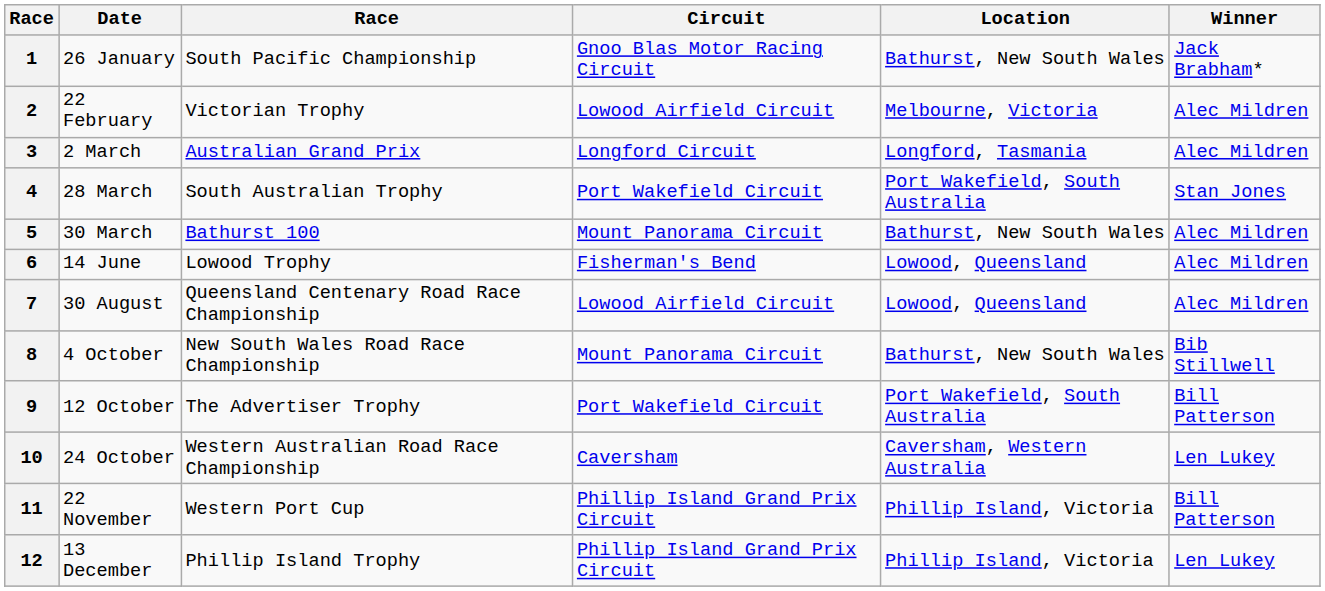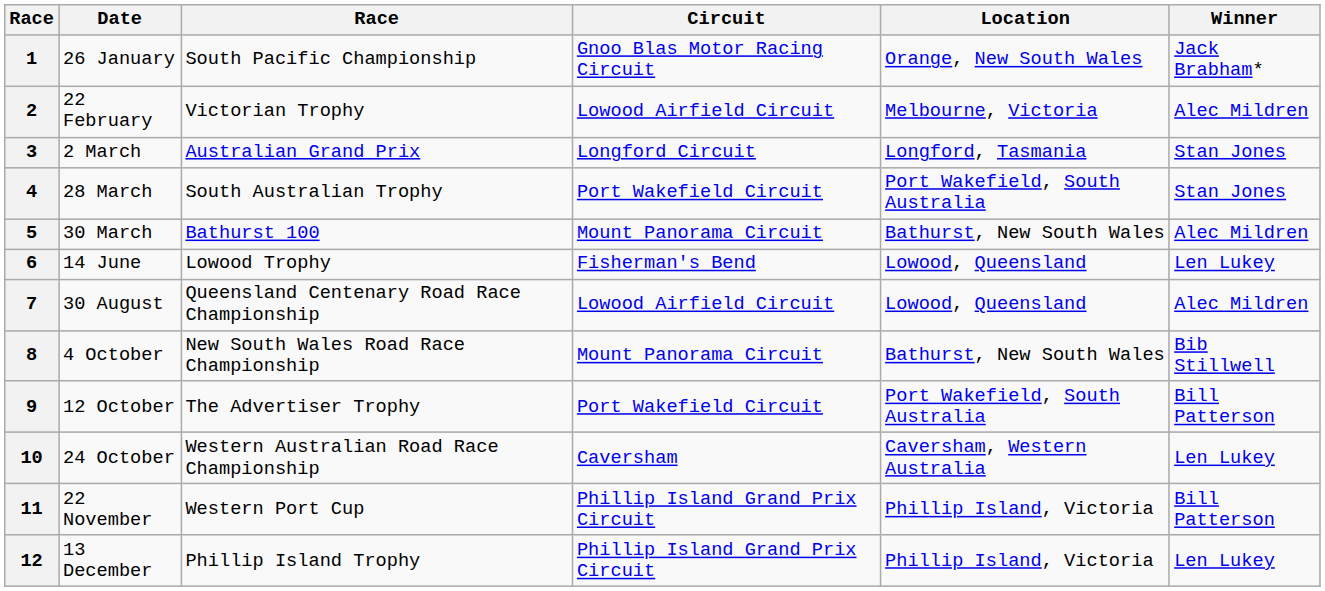1 | Location: Bathurst, New South Wales -> Orange, New South Wales
3 | Winner: Alec Mildren -> Stan Jones
6 | Winner: Alec Mildren -> Len Lukey
